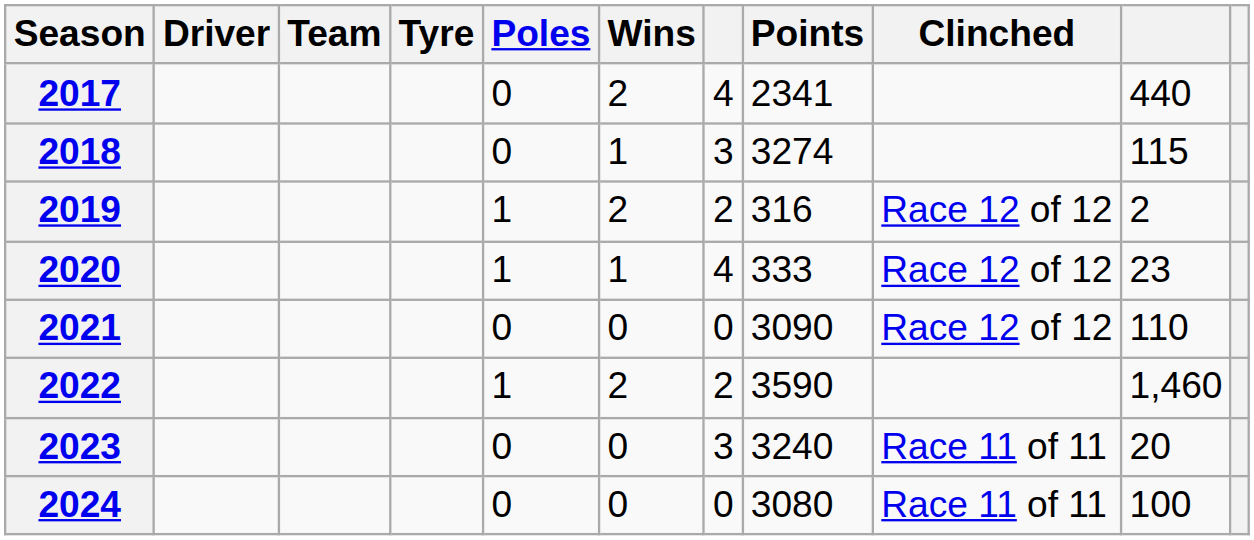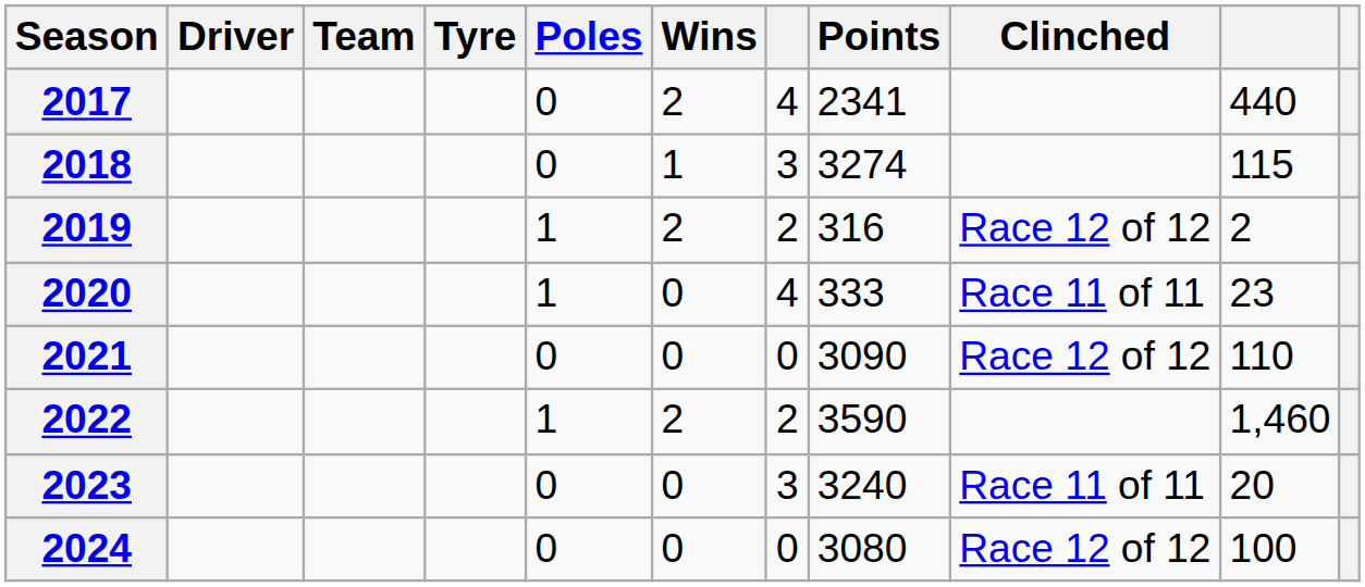2020 | Wins: 1 -> 0
2020 | Clinched: Race 12 of 12 -> Race 11 of 11
2024 | Clinched: Race 11 of 11 -> Race 12 of 12
